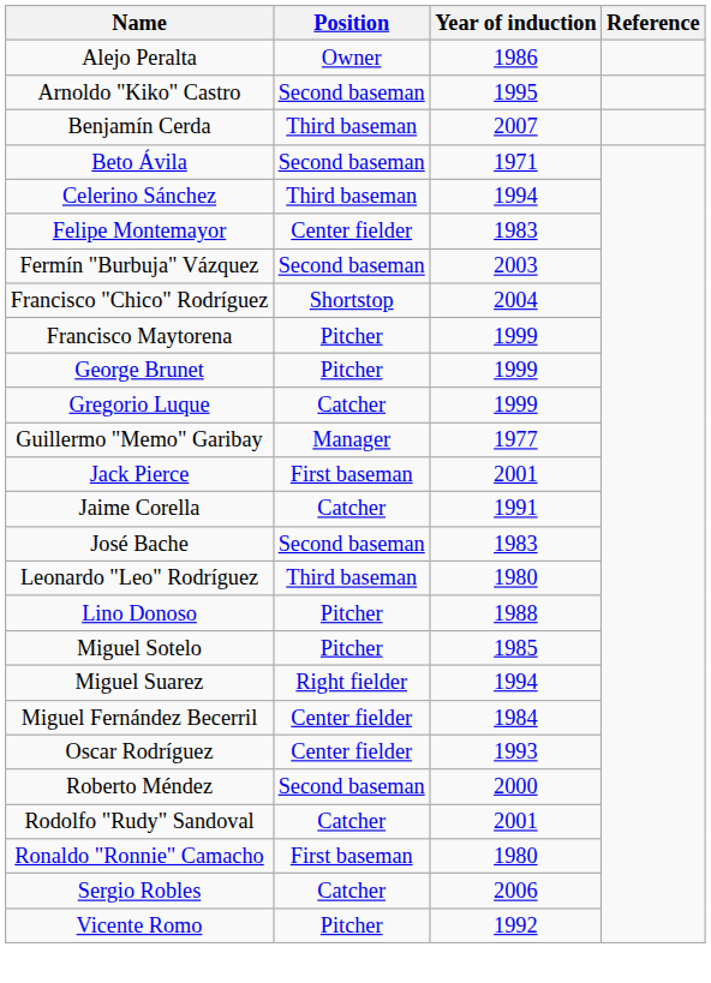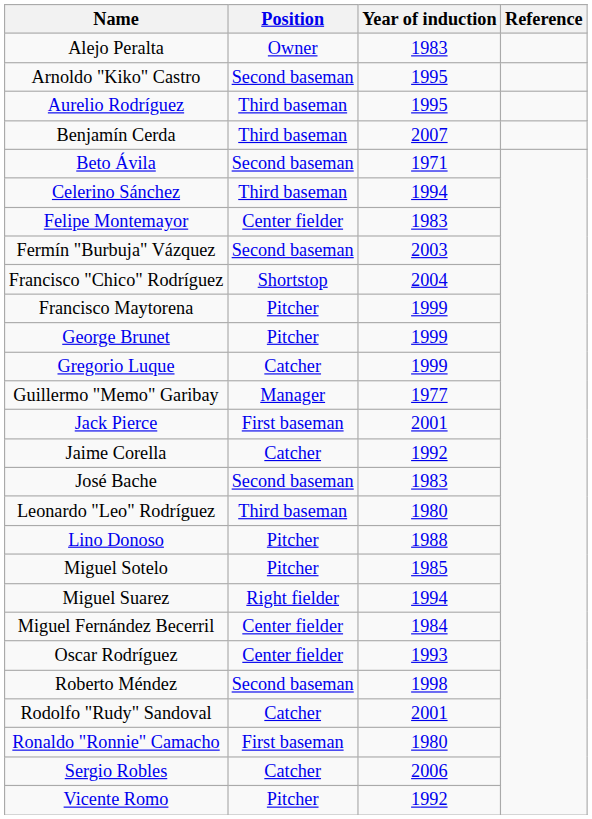Alejo Peralta | Year of induction: 1986 -> 1983
+ row: Aurelio Rodríguez | Third baseman | 1995
Jaime Corella | Year of induction: 1991 -> 1992
Roberto Méndez | Year of induction: 2000 -> 1998
